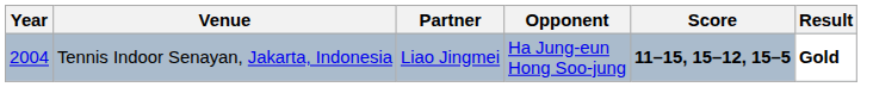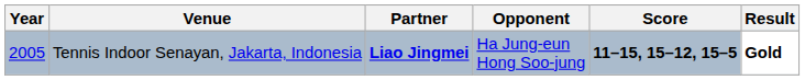Tennis Indoor Senayan, Jakarta, Indonesia | Year: 2004 -> 2005
Tennis Indoor Senayan, Jakarta, Indonesia | Partner: normal -> bold
